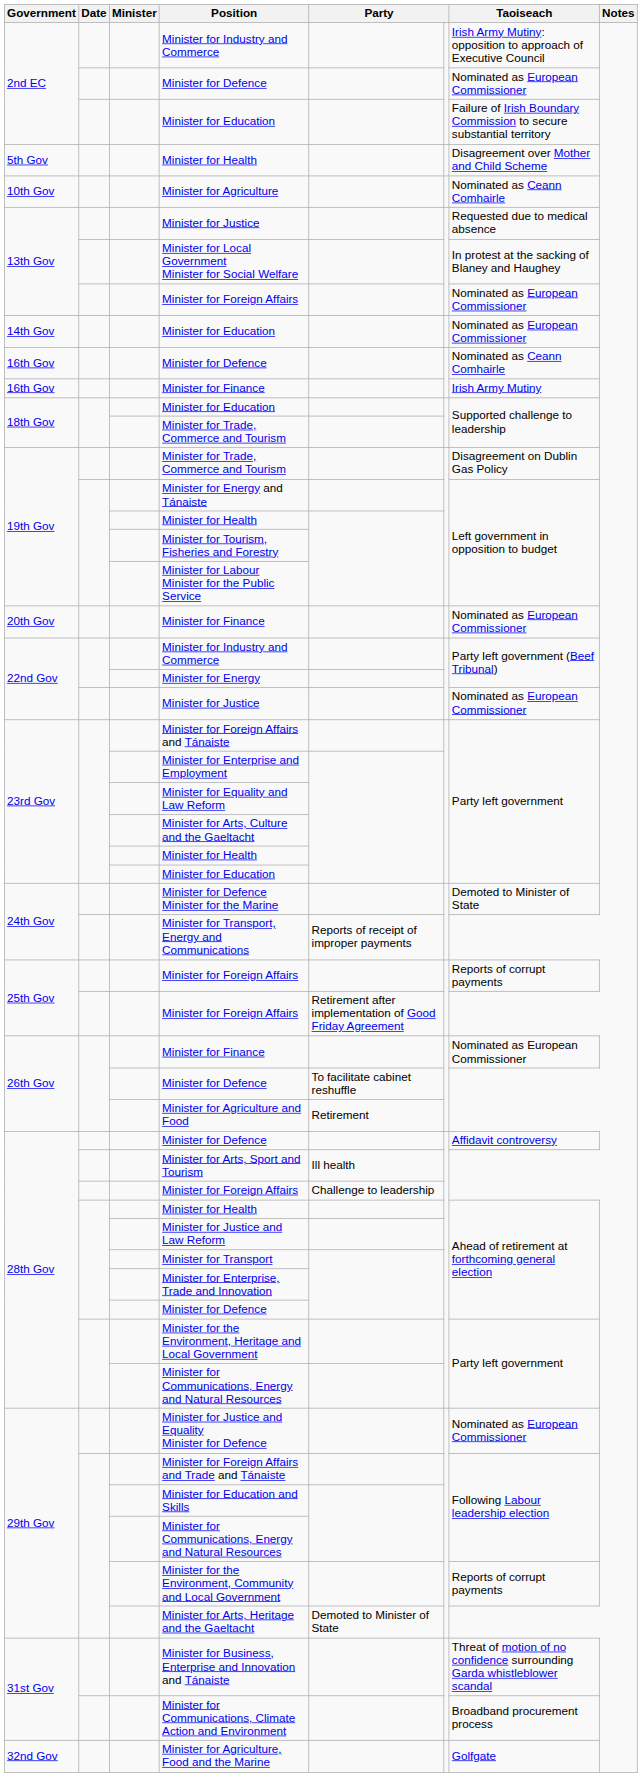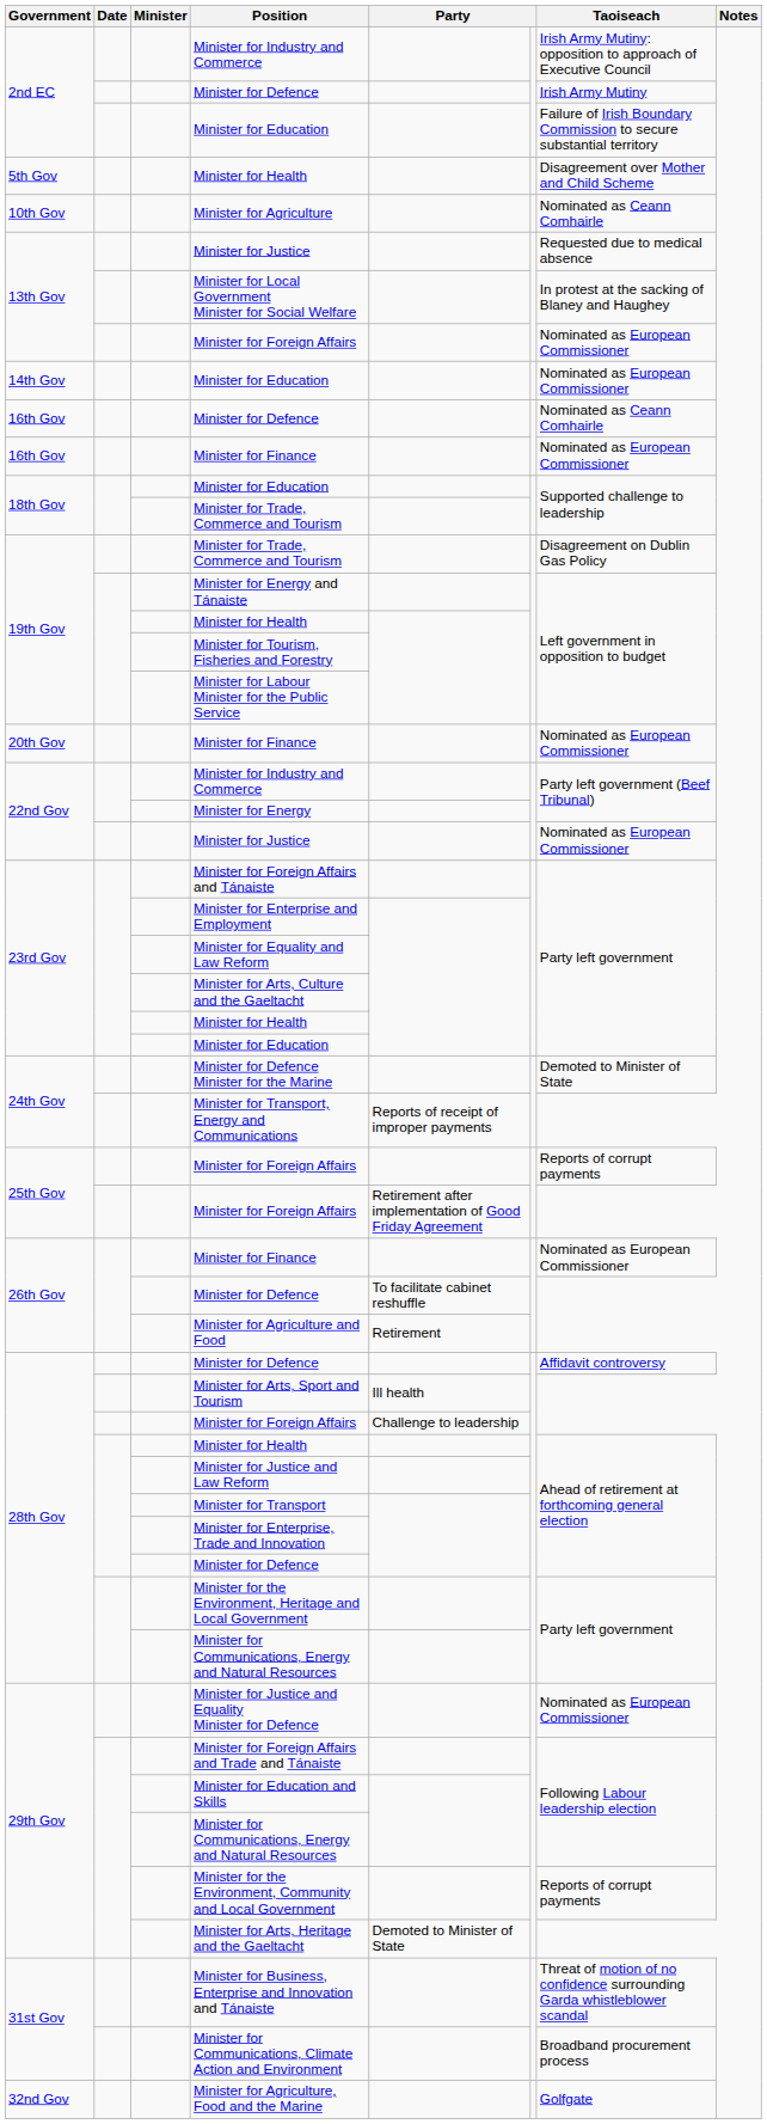2nd EC / Minister for Defence | Taoiseach: Nominated as European Commissioner -> Irish Army Mutiny
16th Gov / Minister for Finance | Taoiseach: Irish Army Mutiny -> Nominated as European Commissioner
